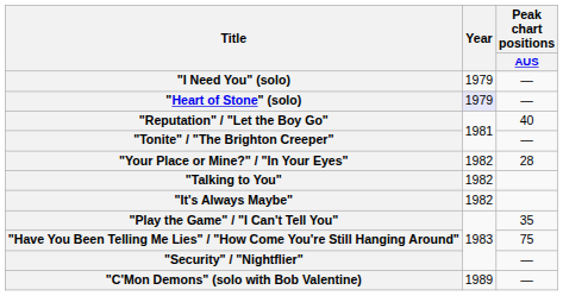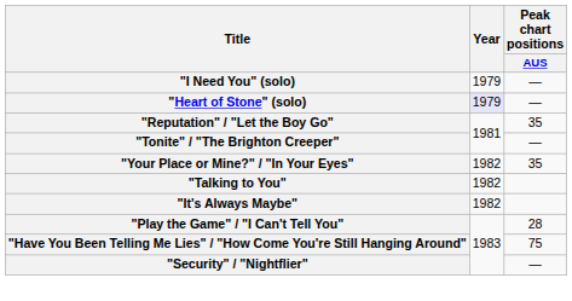"Reputation" / "Let the Boy Go" | Peak chart positions / AUS: 40 -> 35
"Your Place or Mine?" / "In Your Eyes" | Peak chart positions / AUS: 28 -> 35
"Play the Game" / "I Can't Tell You" | Peak chart positions / AUS: 35 -> 28
- row: "C'Mon Demons" (solo with Bob Valentine) | 1989 | —
